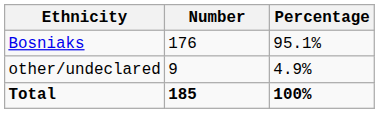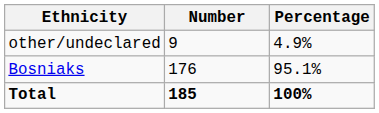rows swapped: Bosniaks <-> other/undeclared
